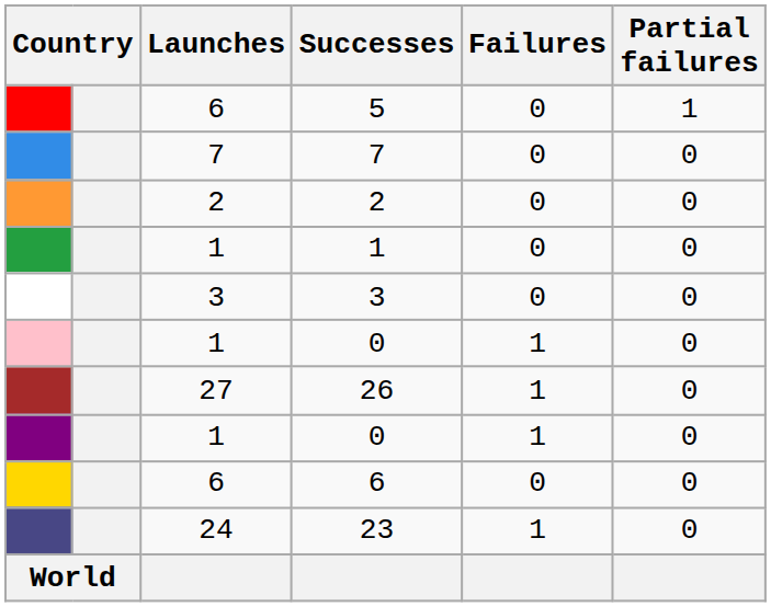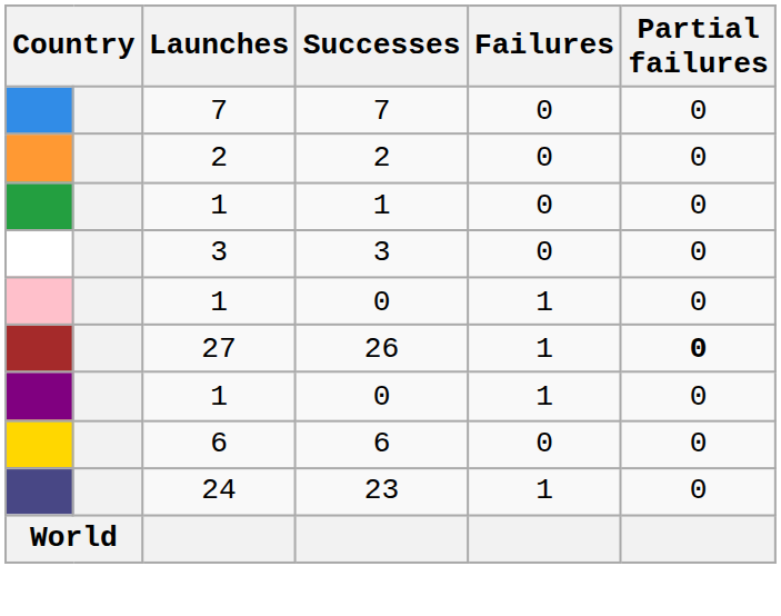- row: 6 | 5 | 0 | 1
26 | Partial failures: normal -> bold
